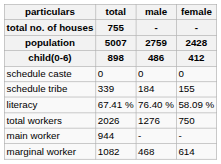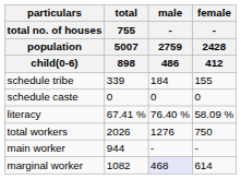rows swapped: schedule caste <-> schedule tribe
marginal worker | male / - / 2759 / 486: no background -> lavender background
